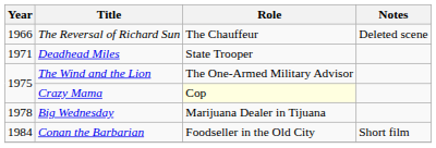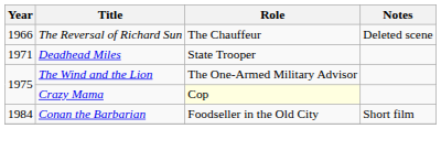- row: 1978 | Big Wednesday | Marijuana Dealer in Tijuana
